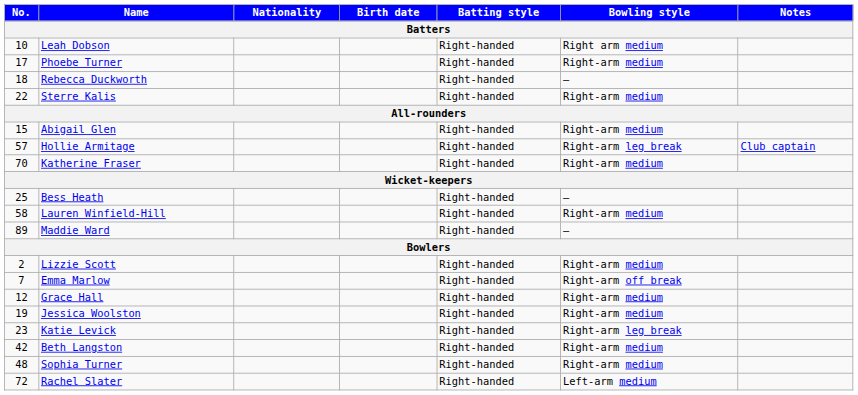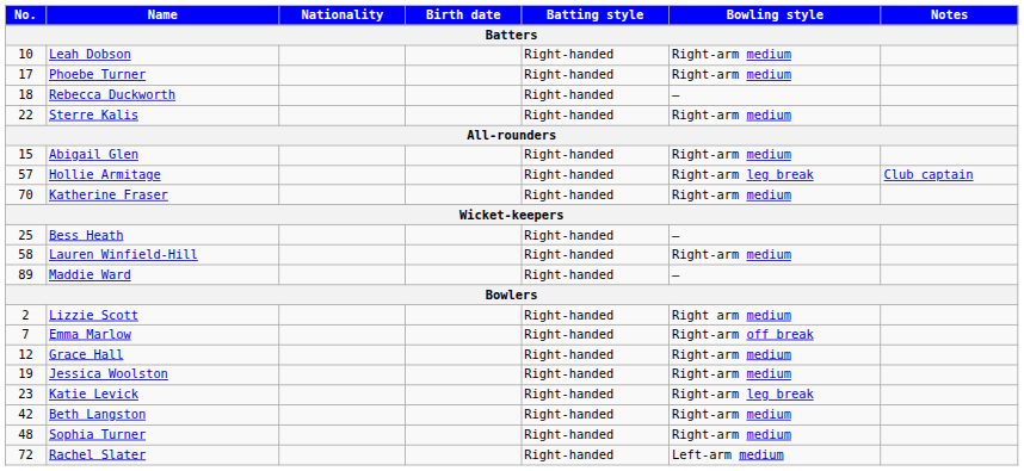Leah Dobson | Bowling style: Right arm medium -> Right-arm medium
Lizzie Scott | Bowling style: Right-arm medium -> Right arm medium
